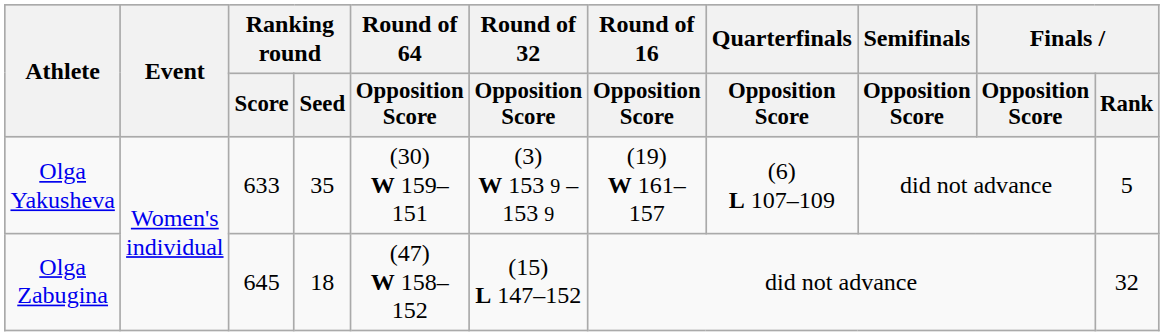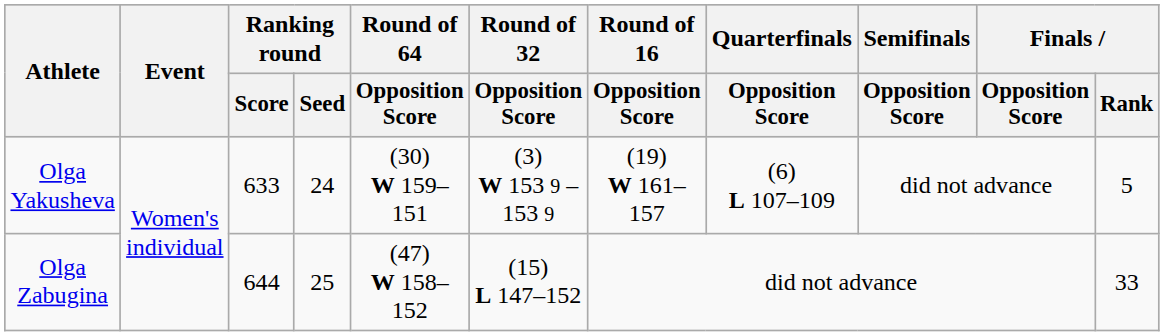Olga Yakusheva | Ranking round / Seed: 35 -> 24
Olga Zabugina | Ranking round / Score: 645 -> 644
Olga Zabugina | Ranking round / Seed: 18 -> 25
Olga Zabugina | Finals / Rank: 32 -> 33
